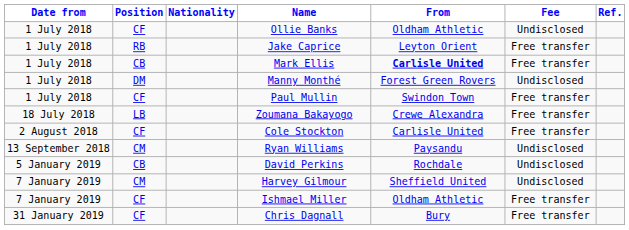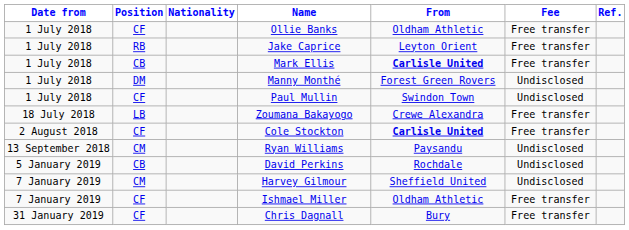Ollie Banks | Fee: Undisclosed -> Free transfer
Paul Mullin | Fee: Free transfer -> Undisclosed
Cole Stockton | From: normal -> bold
